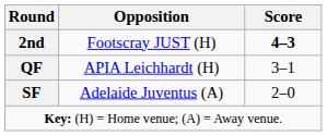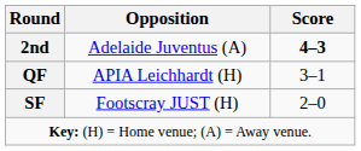2nd | Opposition: Footscray JUST (H) -> Adelaide Juventus (A)
SF | Opposition: Adelaide Juventus (A) -> Footscray JUST (H)
